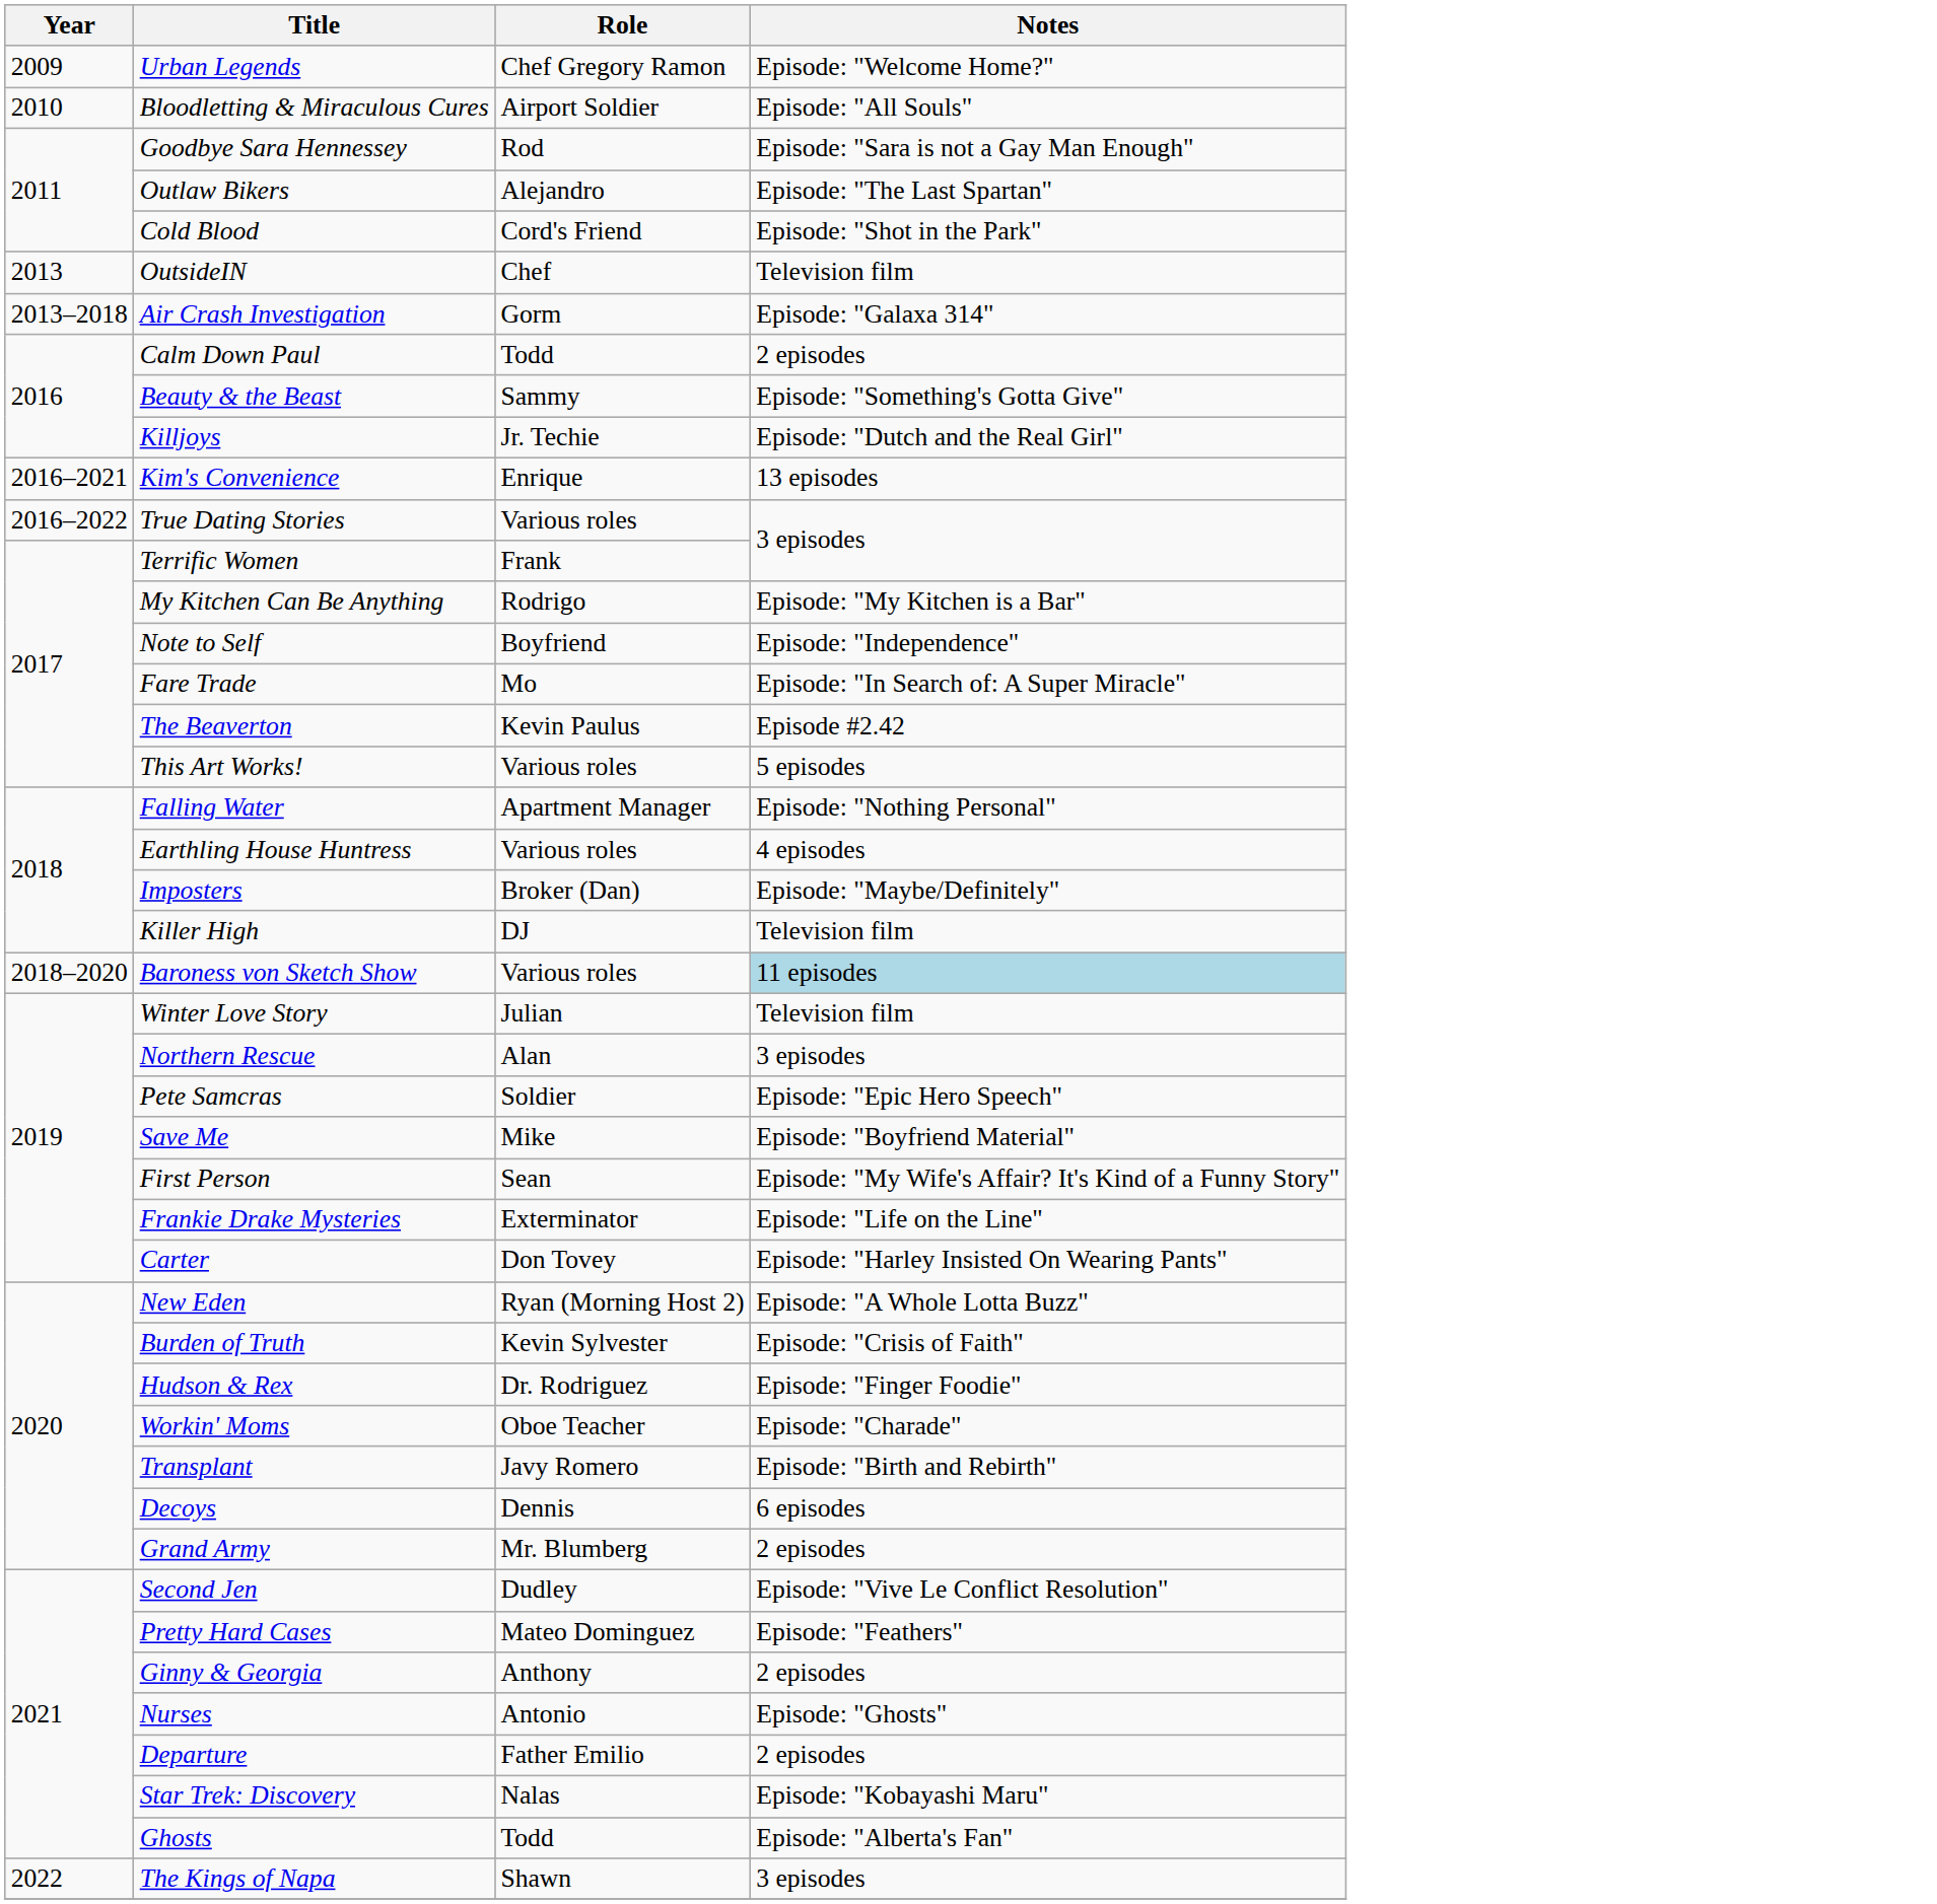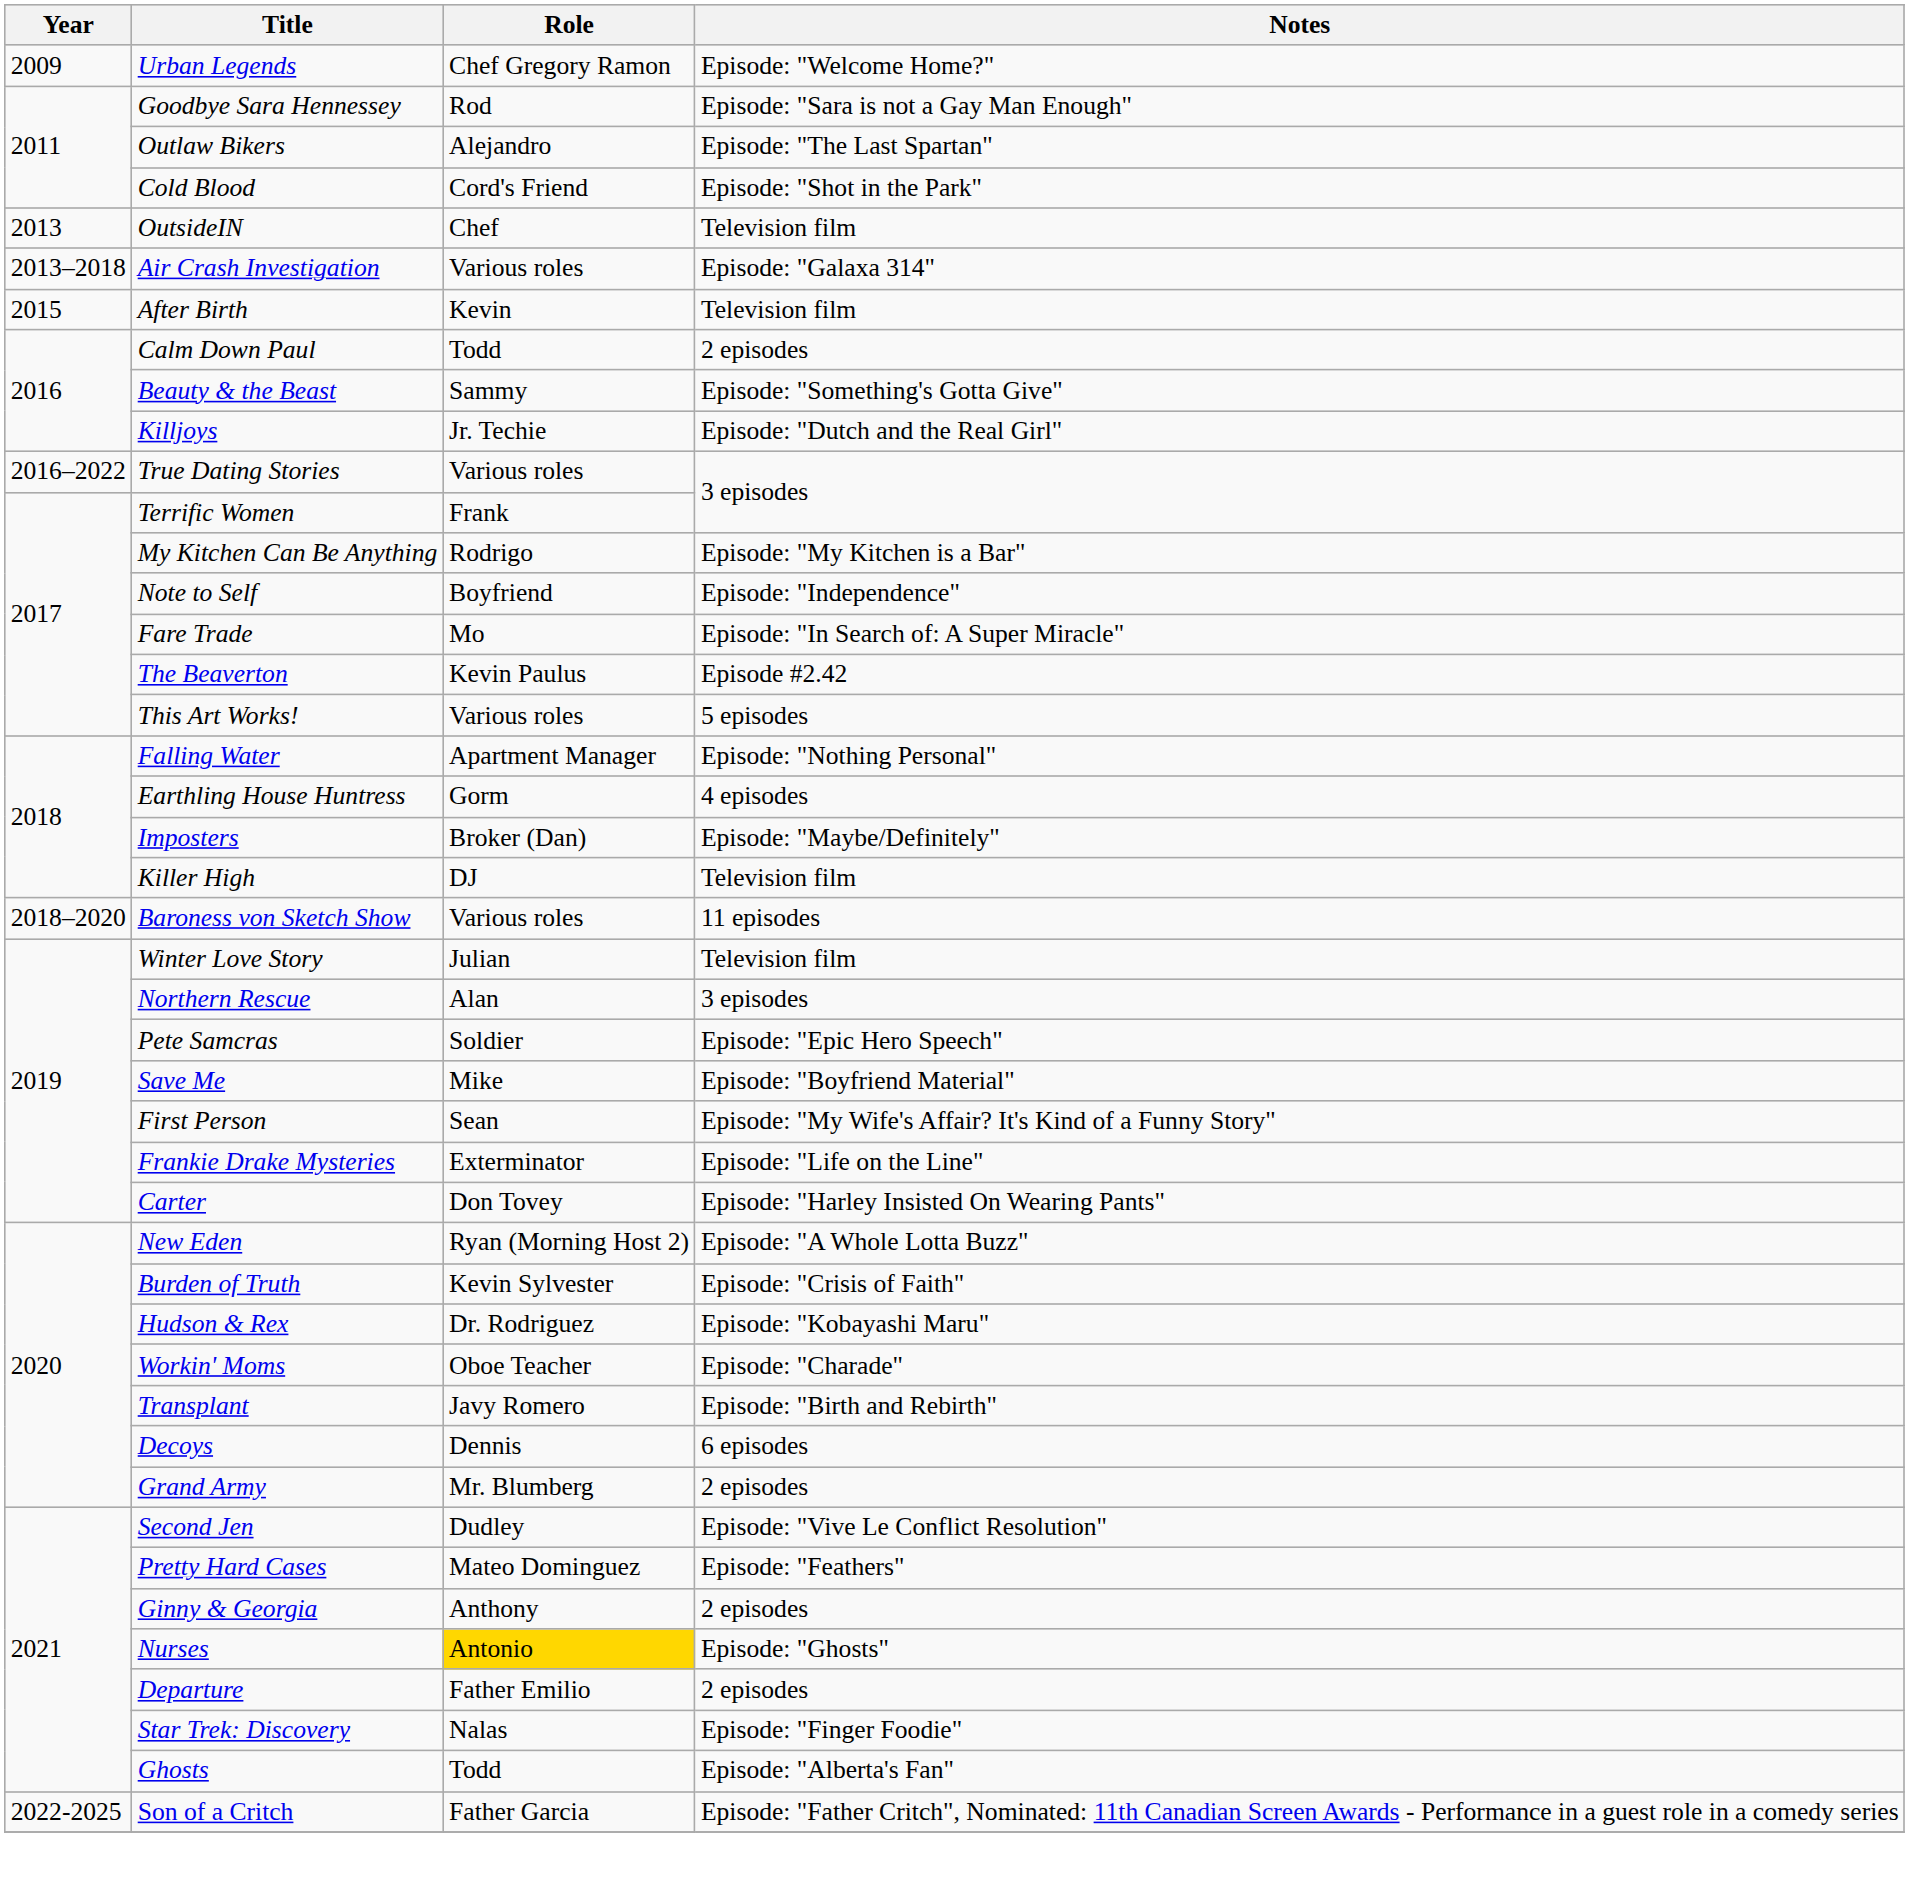- row: 2010 | Bloodletting & Miraculous Cures | Airport Soldier | Episode: "All Souls"
Air Crash Investigation | Role: Gorm -> Various roles
+ row: 2015 | After Birth | Kevin | Television film
- row: 2016–2021 | Kim's Convenience | Enrique | 13 episodes
Earthling House Huntress | Role: Various roles -> Gorm
Baroness von Sketch Show | Notes: lightblue background -> no background
Hudson & Rex | Notes: Episode: "Finger Foodie" -> Episode: "Kobayashi Maru"
Nurses | Role: no background -> gold background
Star Trek: Discovery | Notes: Episode: "Kobayashi Maru" -> Episode: "Finger Foodie"
- row: 2022 | The Kings of Napa | Shawn | 3 episodes
+ row: 2022-2025 | Son of a Critch | Father Garcia | Episode: "Father Critch", Nominated: 11th Canadian Screen Awards - Performance in a guest role in a comedy series
